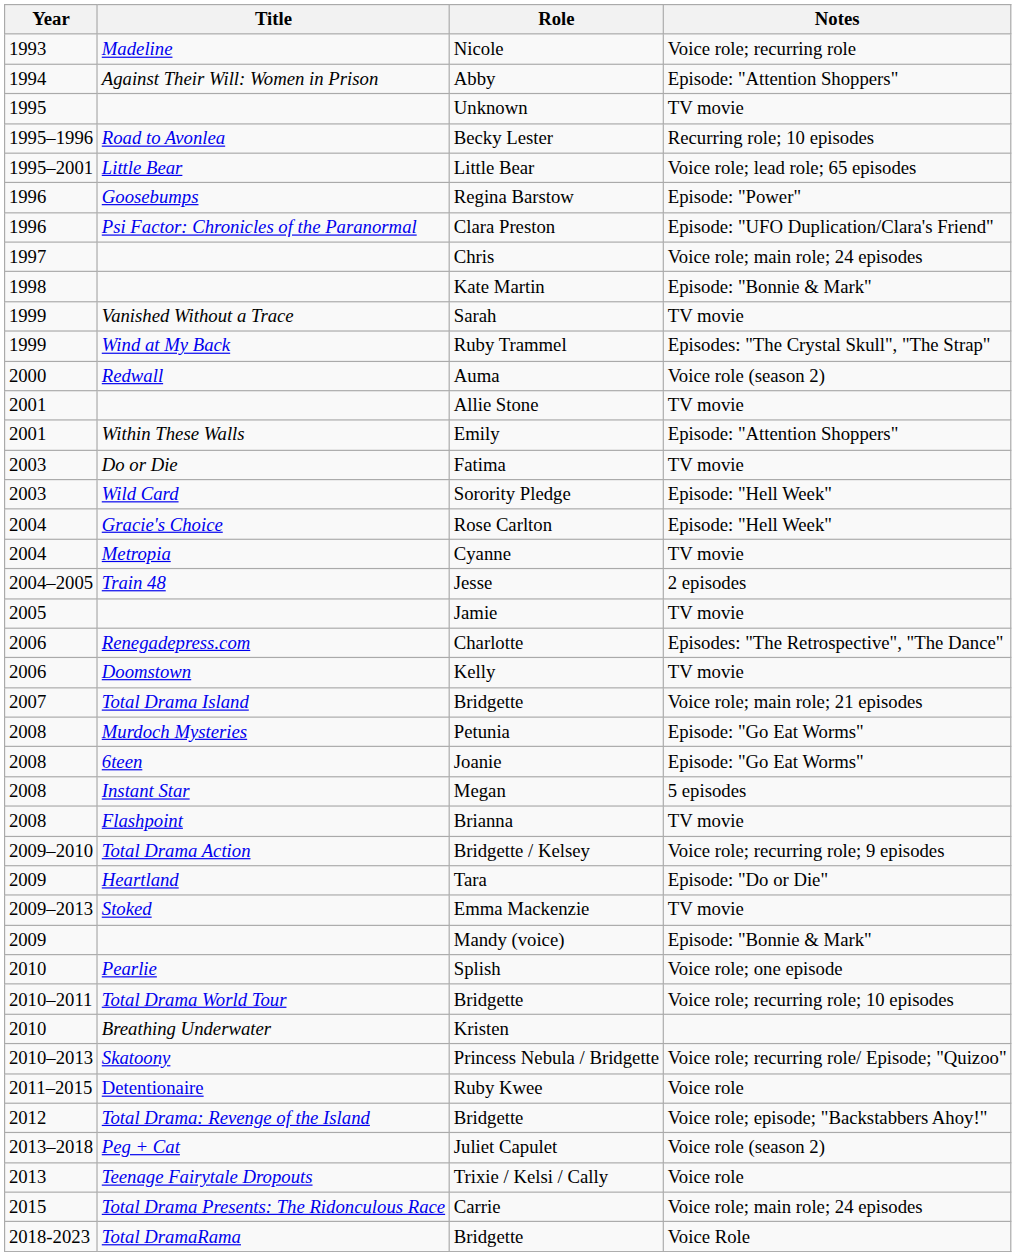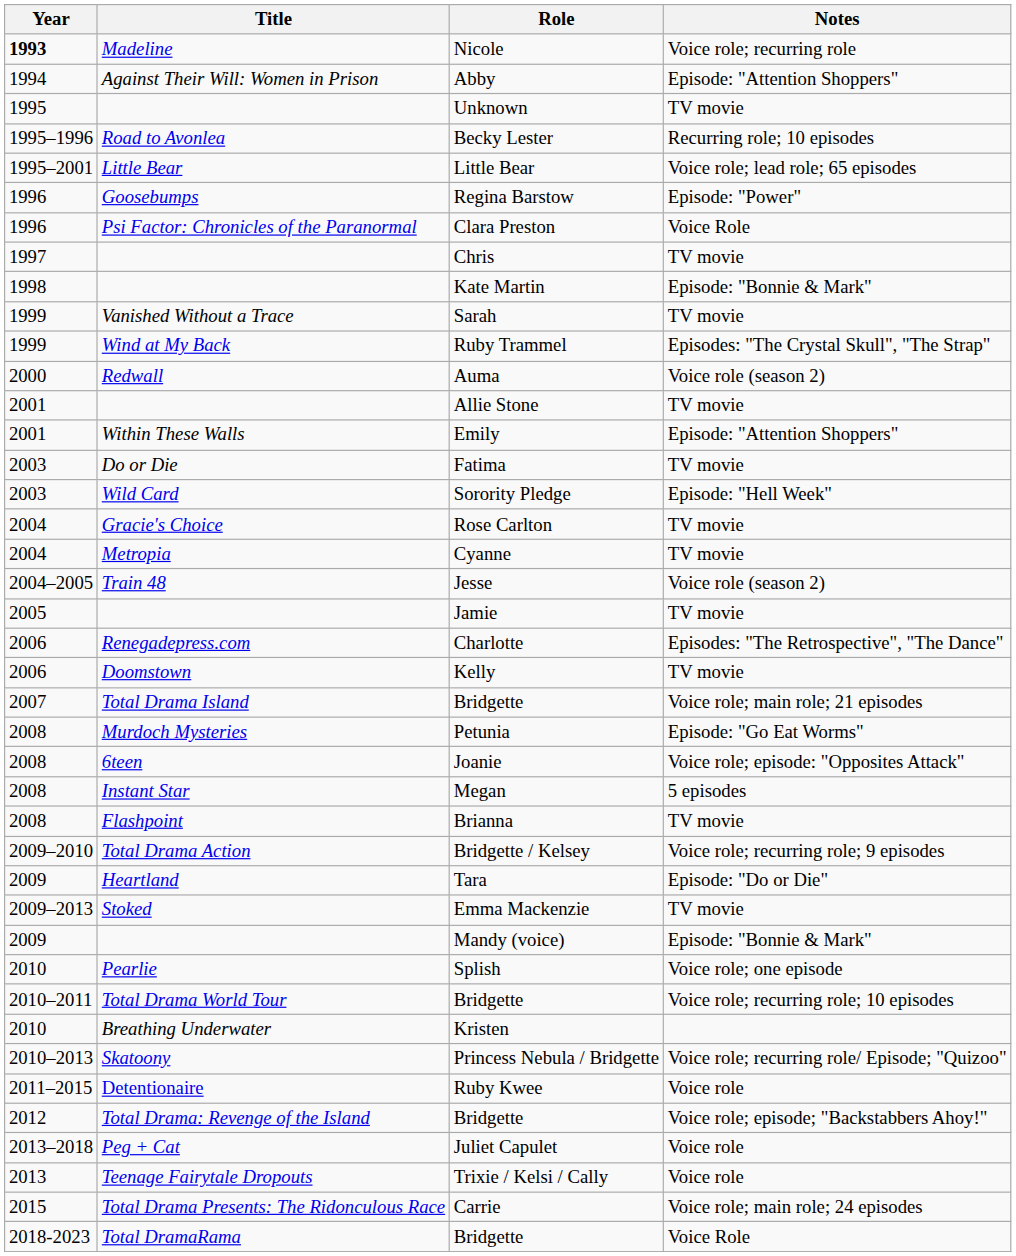Nicole | Year: normal -> bold
Clara Preston | Notes: Episode: "UFO Duplication/Clara's Friend" -> Voice Role
Chris | Notes: Voice role; main role; 24 episodes -> TV movie
Rose Carlton | Notes: Episode: "Hell Week" -> TV movie
Jesse | Notes: 2 episodes -> Voice role (season 2)
Joanie | Notes: Episode: "Go Eat Worms" -> Voice role; episode: "Opposites Attack"
Juliet Capulet | Notes: Voice role (season 2) -> Voice role
